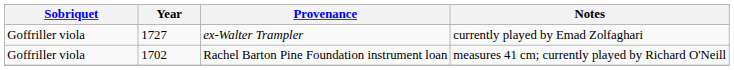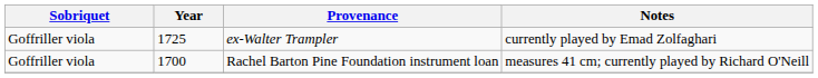ex-Walter Trampler | Year: 1727 -> 1725
Rachel Barton Pine Foundation instrument loan | Year: 1702 -> 1700
